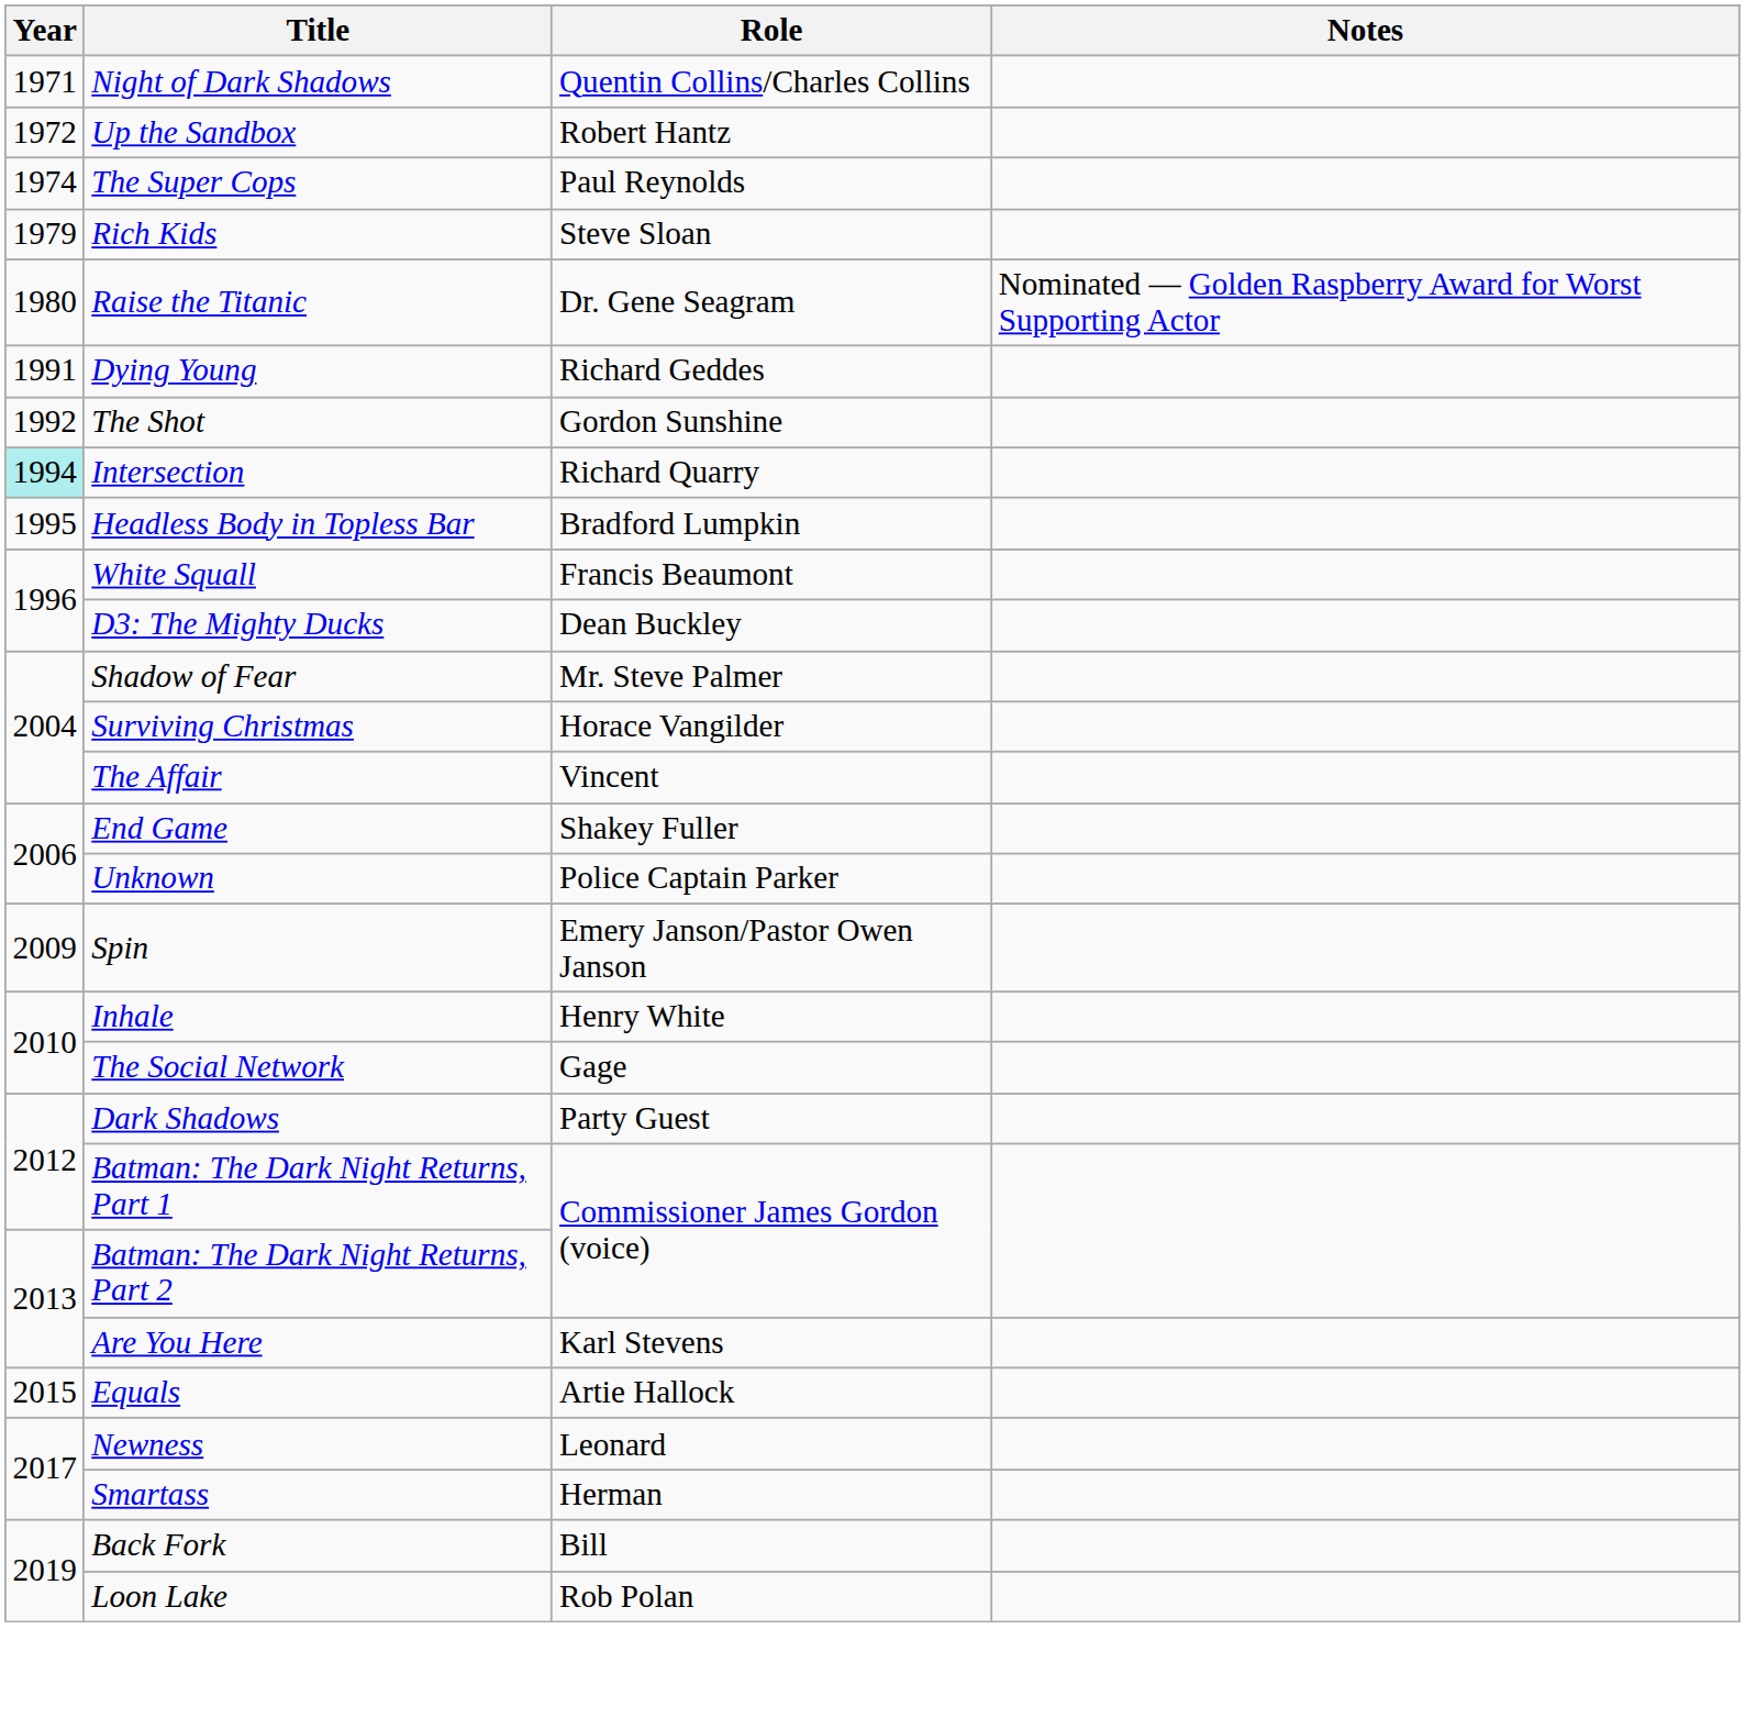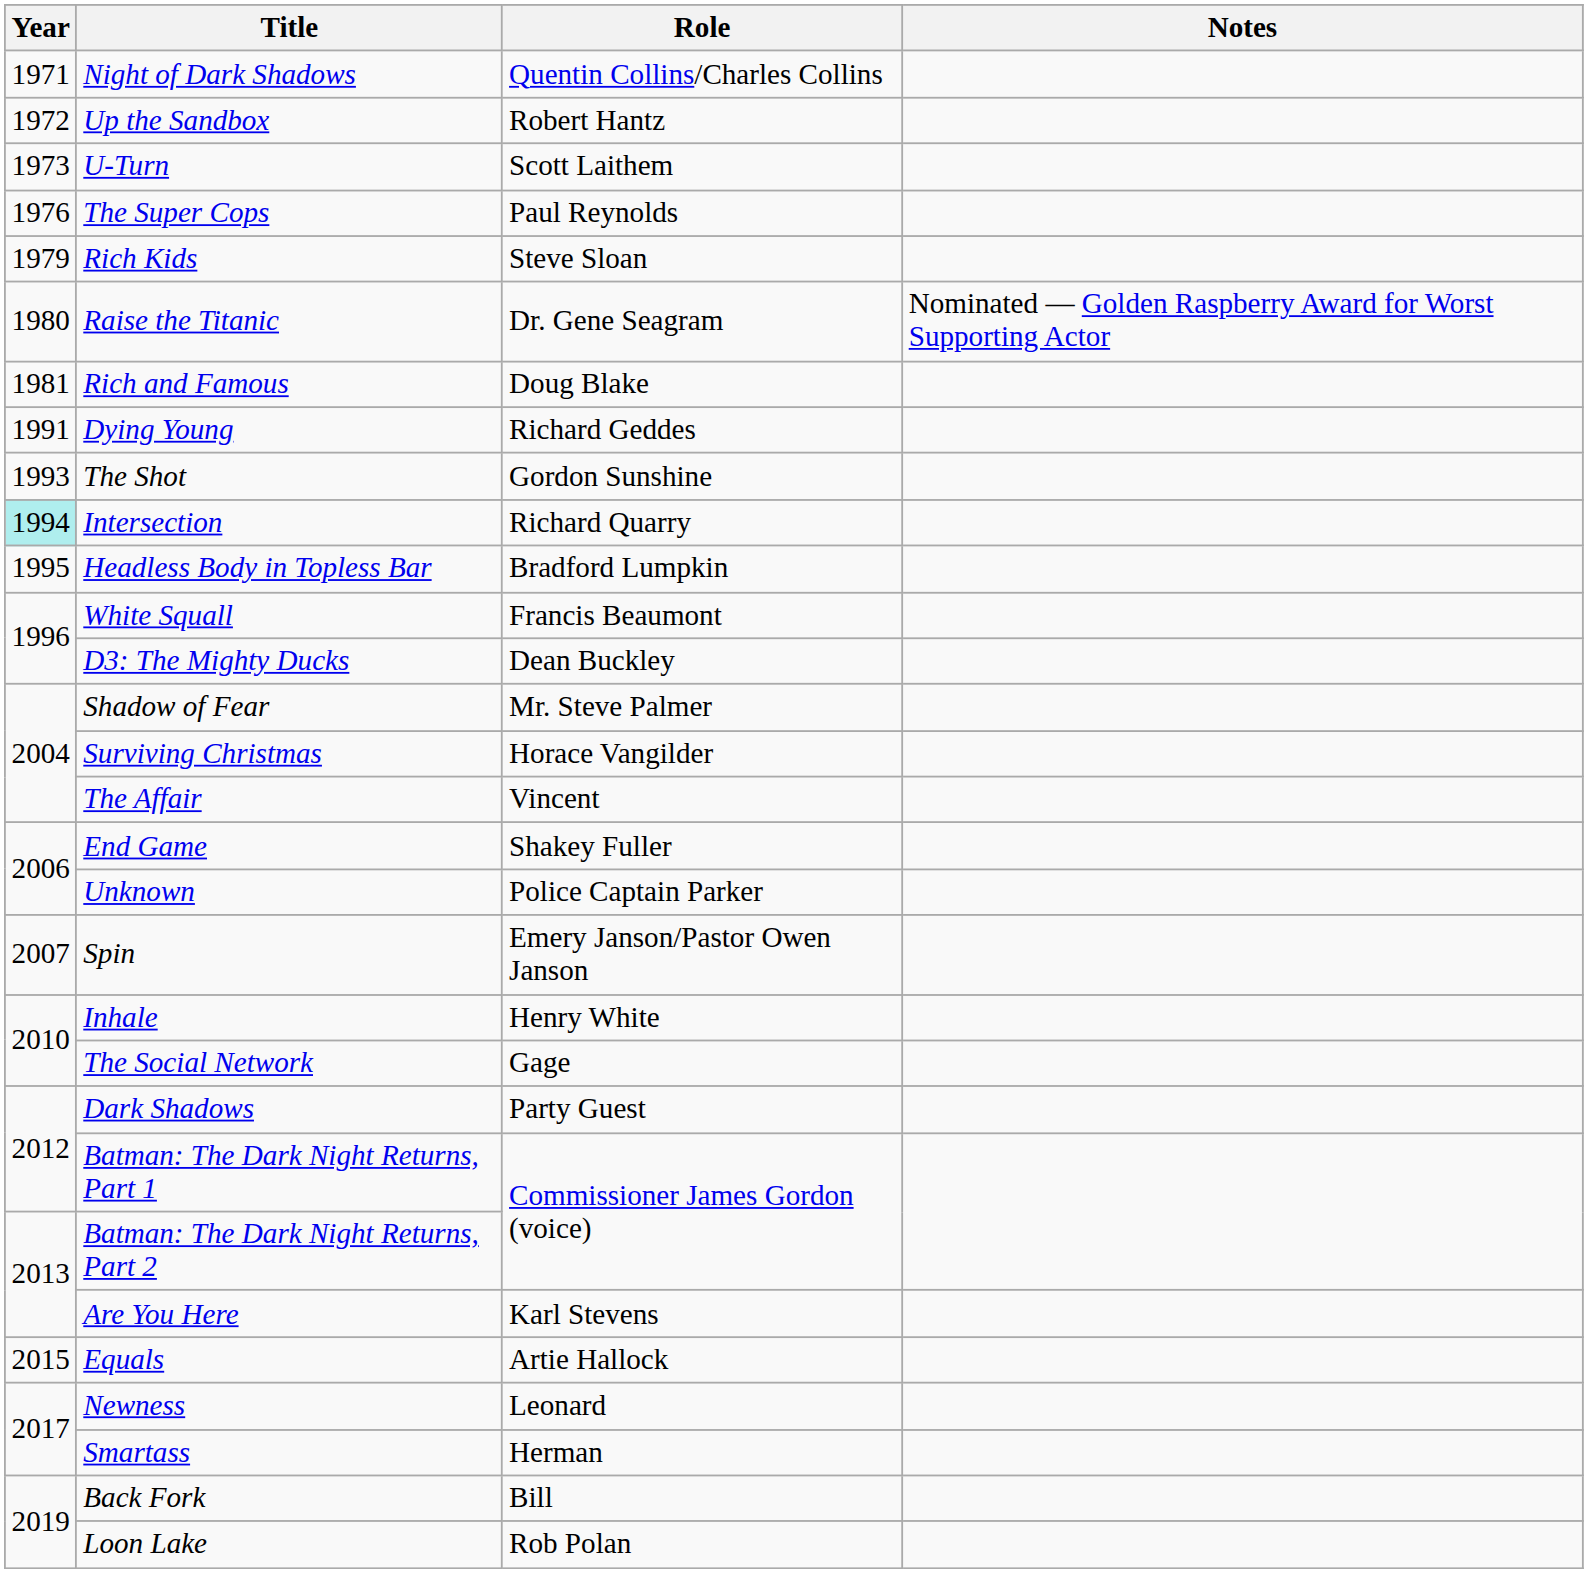+ row: 1973 | U-Turn | Scott Laithem
The Super Cops | Year: 1974 -> 1976
+ row: 1981 | Rich and Famous | Doug Blake
The Shot | Year: 1992 -> 1993
Spin | Year: 2009 -> 2007
